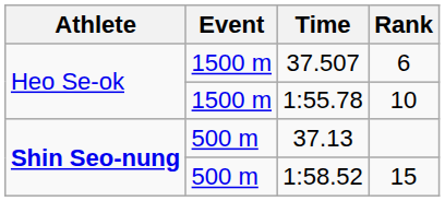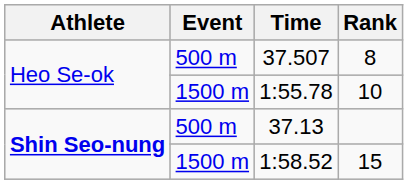37.507 | Event: 1500 m -> 500 m
37.507 | Rank: 6 -> 8
1:58.52 | Event: 500 m -> 1500 m
